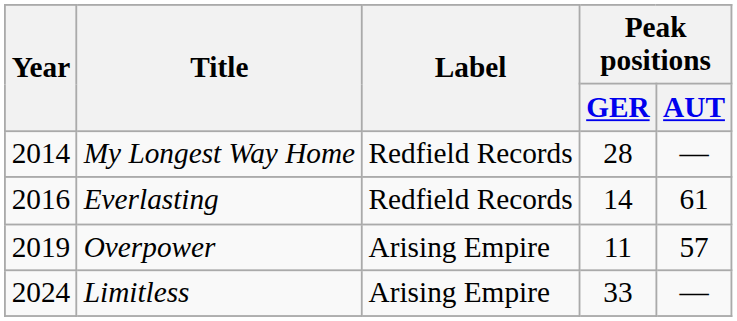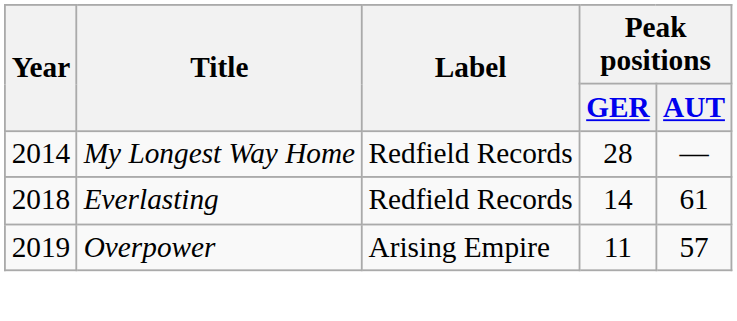Everlasting | Year: 2016 -> 2018
- row: 2024 | Limitless | Arising Empire | 33 | —
